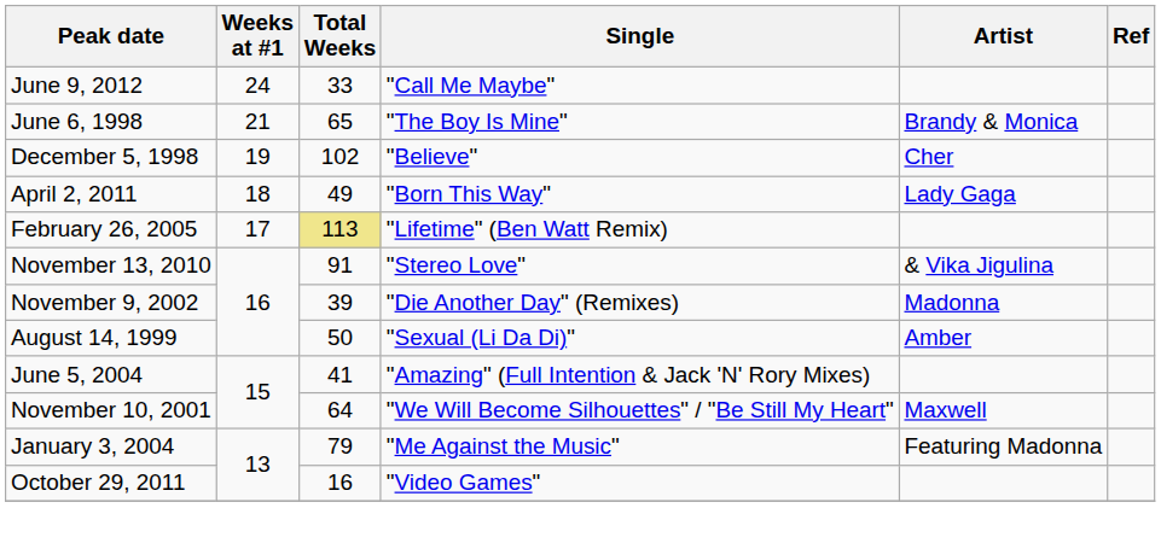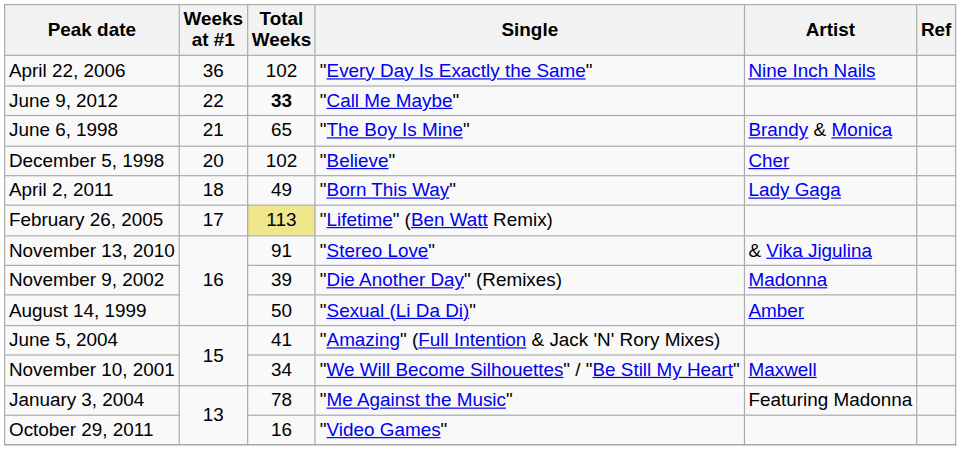+ row: April 22, 2006 | 36 | 102 | "Every Day Is Exactly the Same" | Nine Inch Nails
June 9, 2012 | Weeks at #1: 24 -> 22
June 9, 2012 | Total Weeks: normal -> bold
December 5, 1998 | Weeks at #1: 19 -> 20
November 10, 2001 | Total Weeks: 64 -> 34
January 3, 2004 | Total Weeks: 79 -> 78
